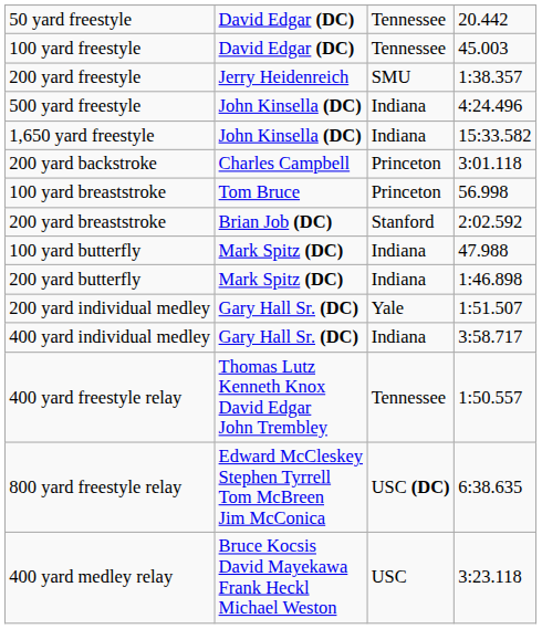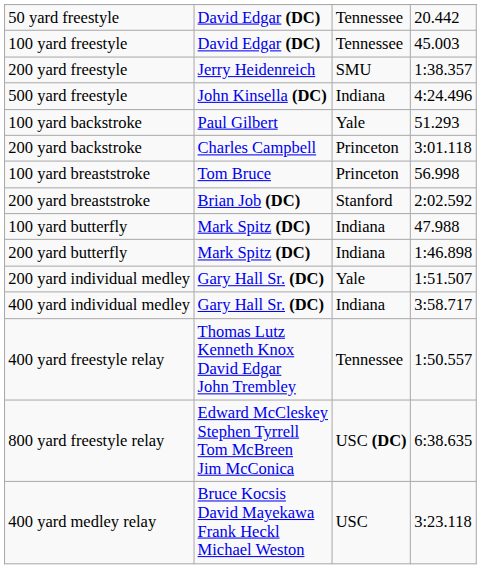- row: 1,650 yard freestyle | John Kinsella (DC) | Indiana | 15:33.582
+ row: 100 yard backstroke | Paul Gilbert | Yale | 51.293
